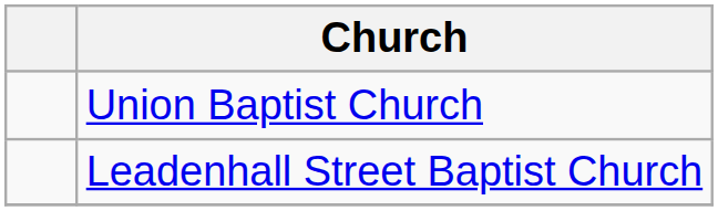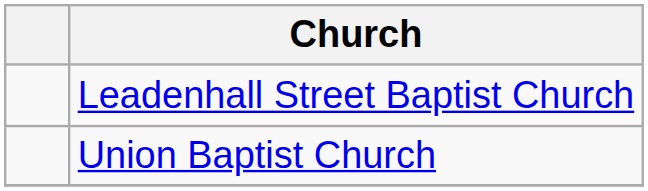rows swapped: Leadenhall Street Baptist Church <-> Union Baptist Church
